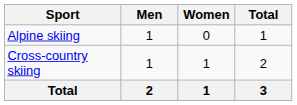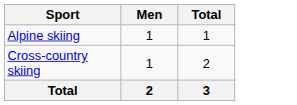- column: Women | 0 | 1 | 1
